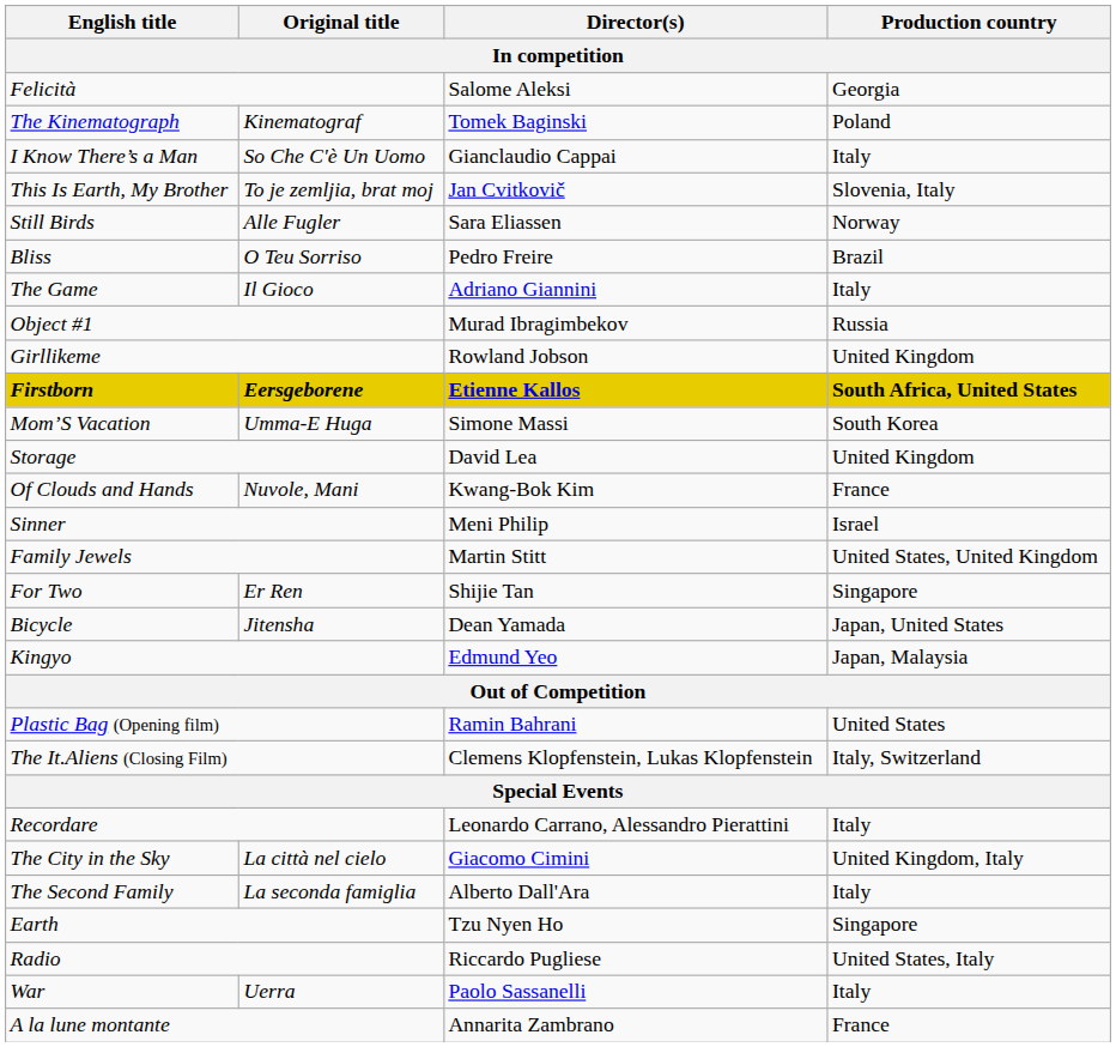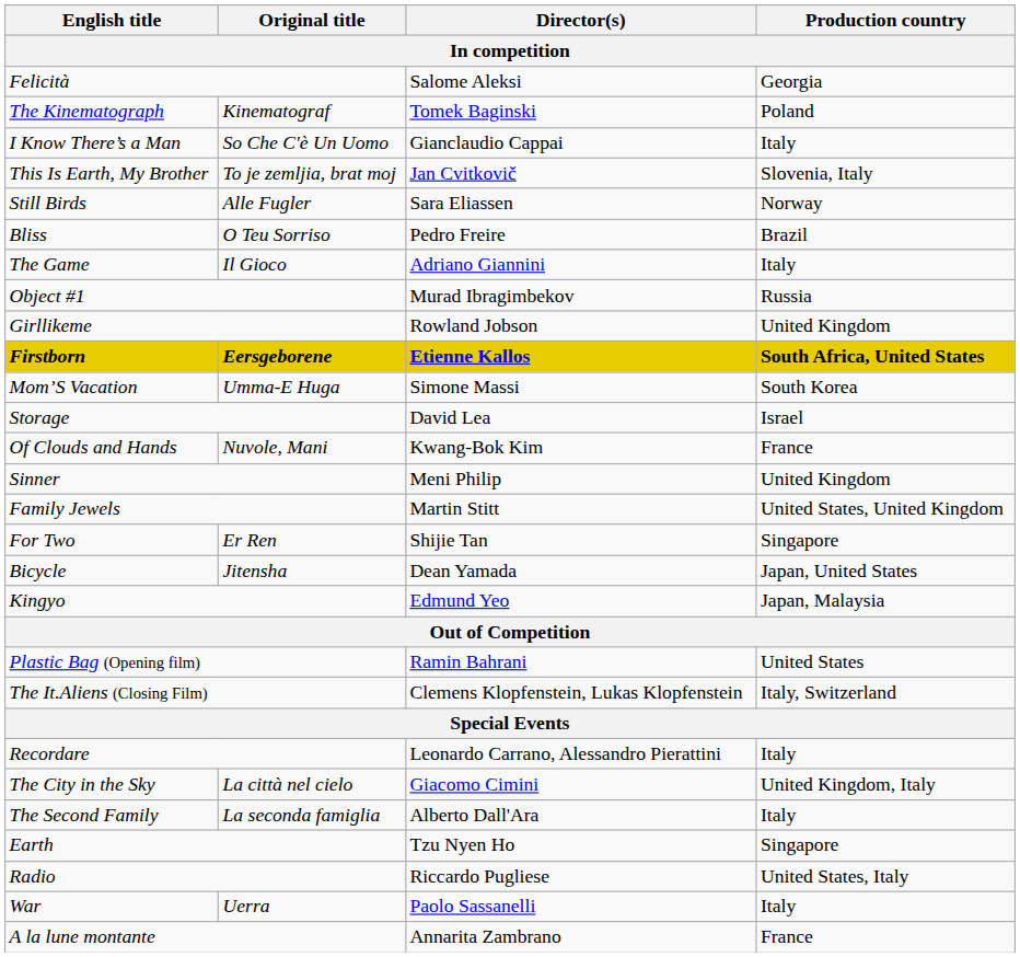Storage | Production country: United Kingdom -> Israel
Sinner | Production country: Israel -> United Kingdom
